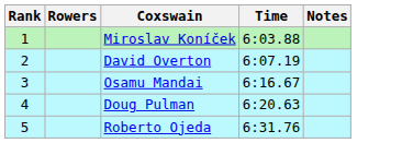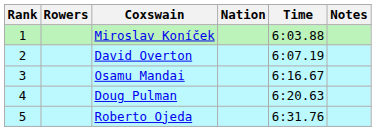+ column: Nation
